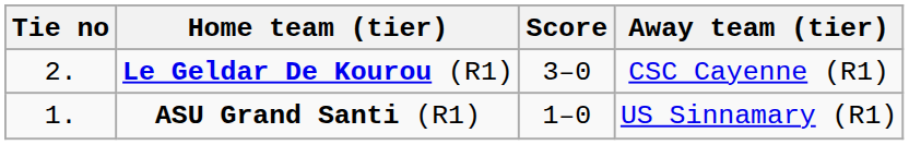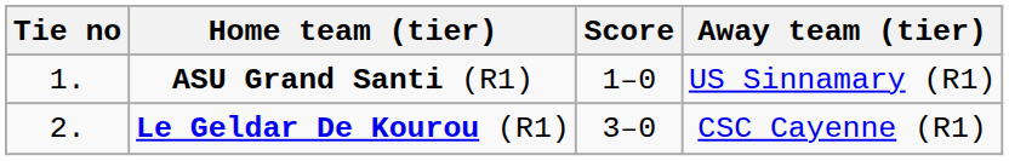rows swapped: ASU Grand Santi (R1) <-> Le Geldar De Kourou (R1)
